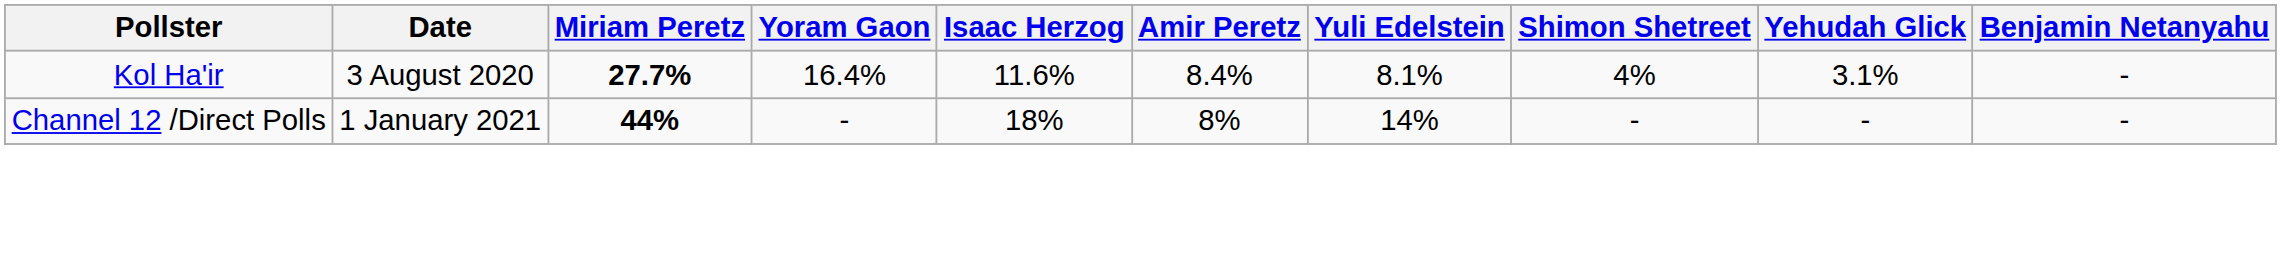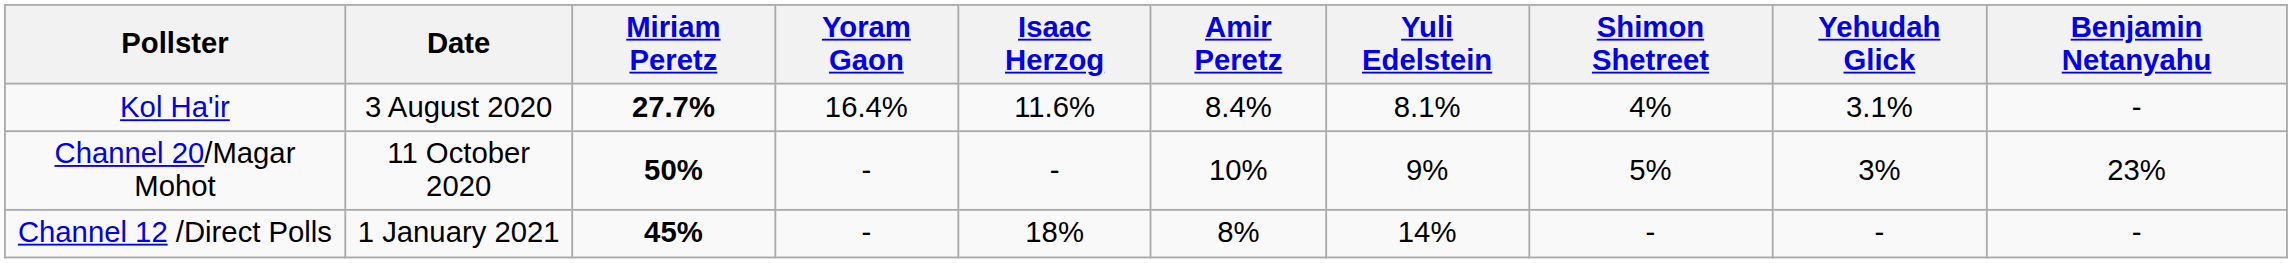+ row: Channel 20/Magar Mohot | 11 October 2020 | 50% | - | - | 10% | 9% | 5% | 3% | 23%
Channel 12 /Direct Polls | Miriam Peretz: 44% -> 45%
